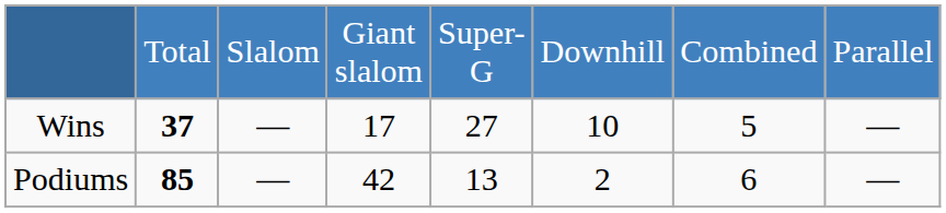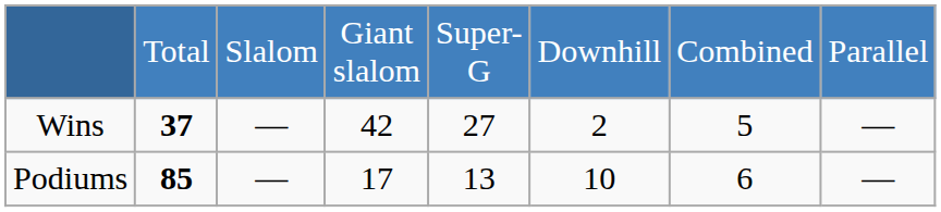Wins | column 4: 17 -> 42
Wins | column 6: 10 -> 2
Podiums | column 4: 42 -> 17
Podiums | column 6: 2 -> 10
